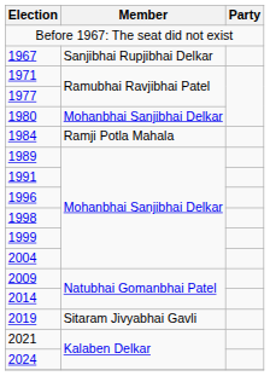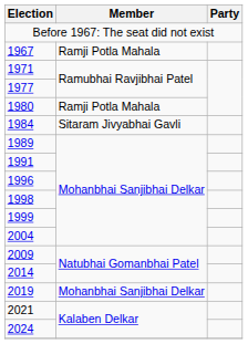1967 | Member: Sanjibhai Rupjibhai Delkar -> Ramji Potla Mahala
1980 | Member: Mohanbhai Sanjibhai Delkar -> Ramji Potla Mahala
1984 | Member: Ramji Potla Mahala -> Sitaram Jivyabhai Gavli
2019 | Member: Sitaram Jivyabhai Gavli -> Mohanbhai Sanjibhai Delkar
